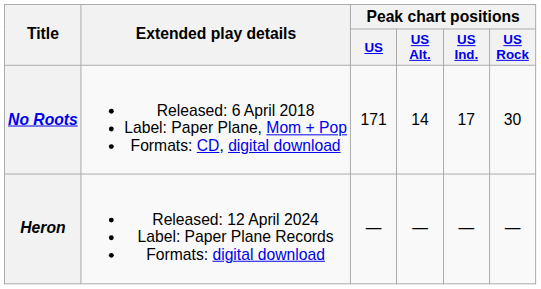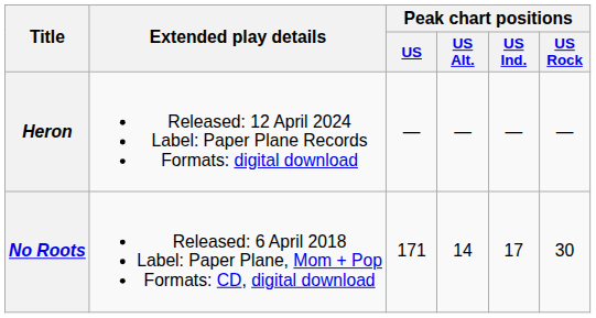rows swapped: No Roots <-> Heron
